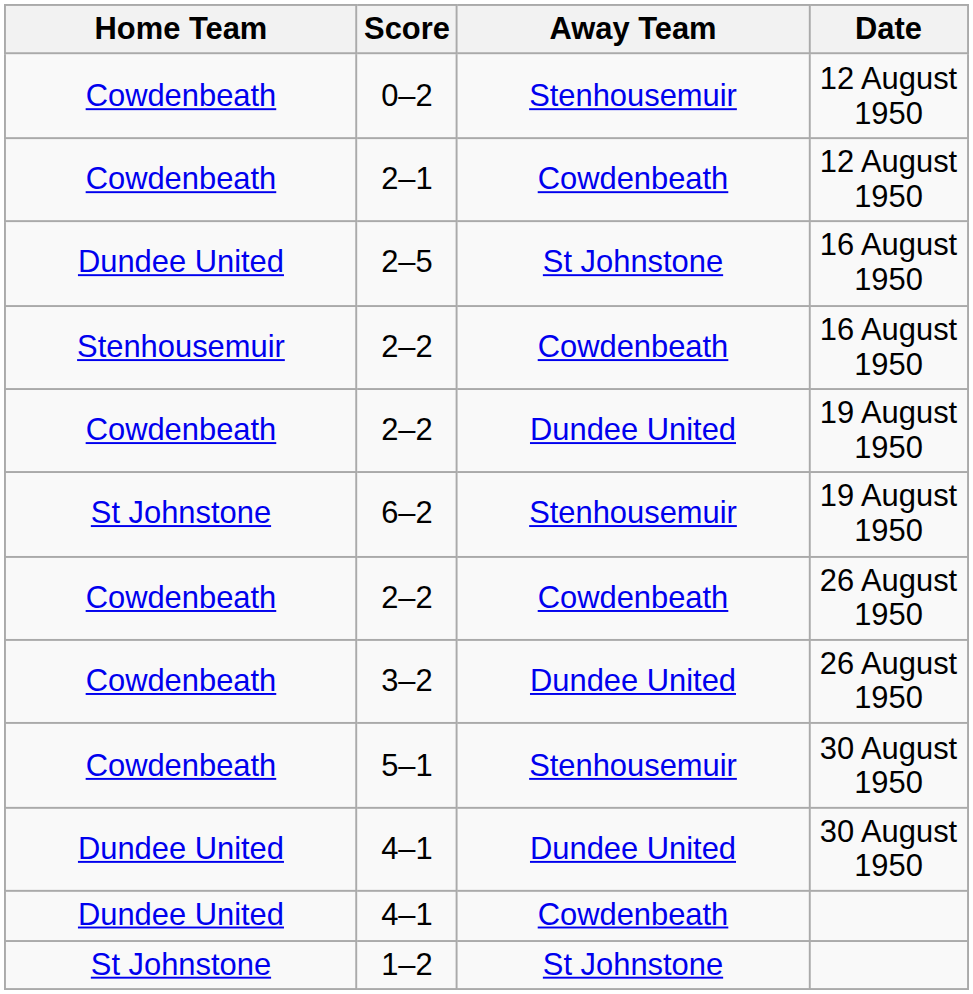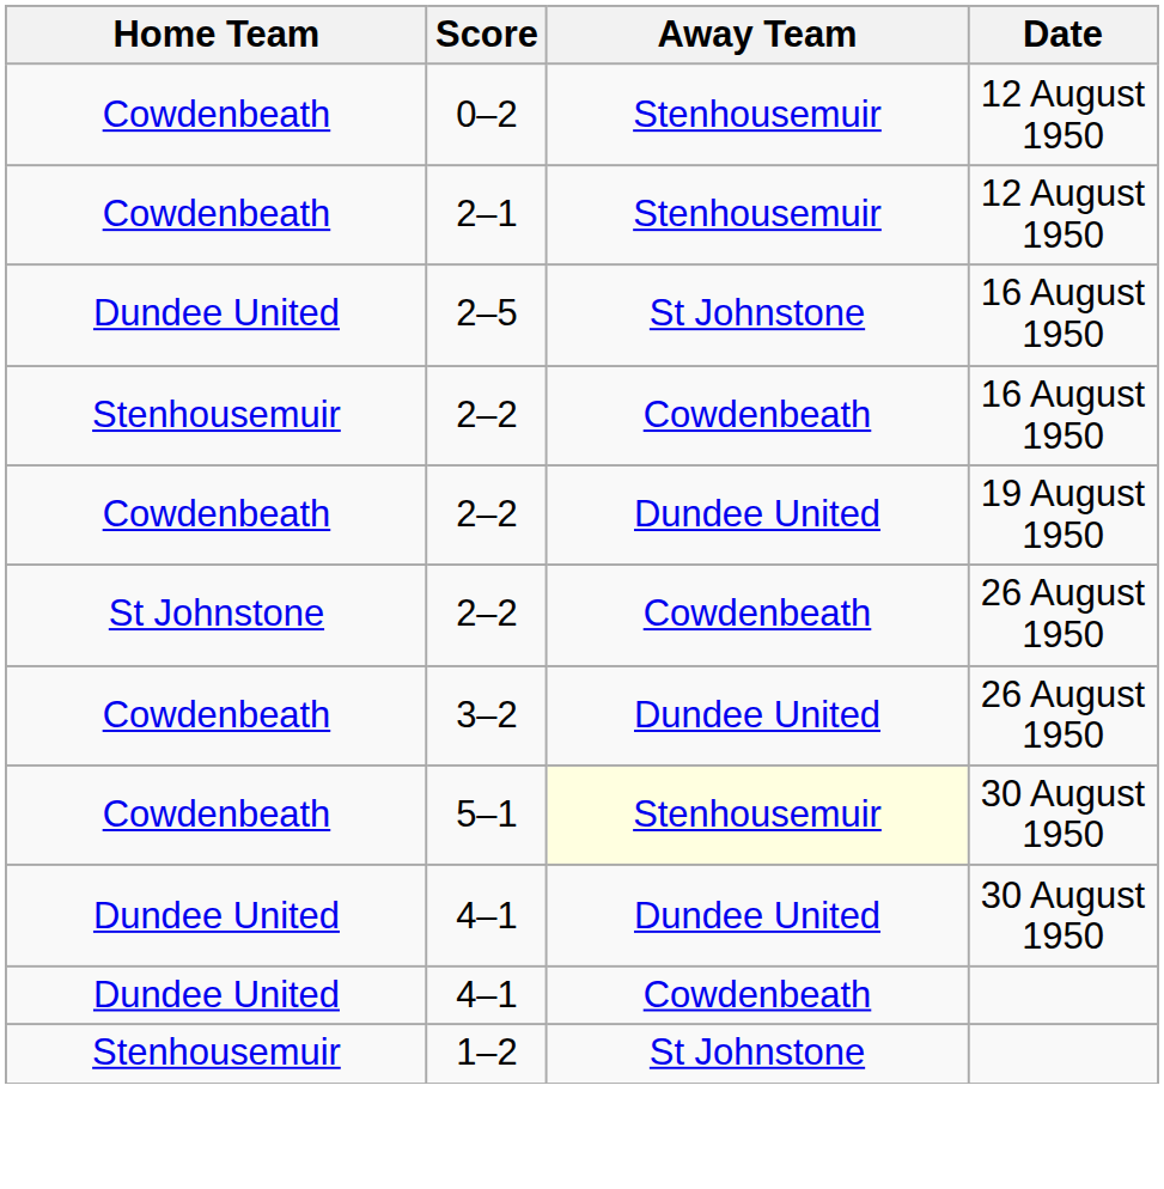2–1 | Away Team: Cowdenbeath -> Stenhousemuir
- row: St Johnstone | 6–2 | Stenhousemuir | 19 August 1950
2–2 / 26 August 1950 | Home Team: Cowdenbeath -> St Johnstone
5–1 | Away Team: no background -> lightyellow background
1–2 | Home Team: St Johnstone -> Stenhousemuir
